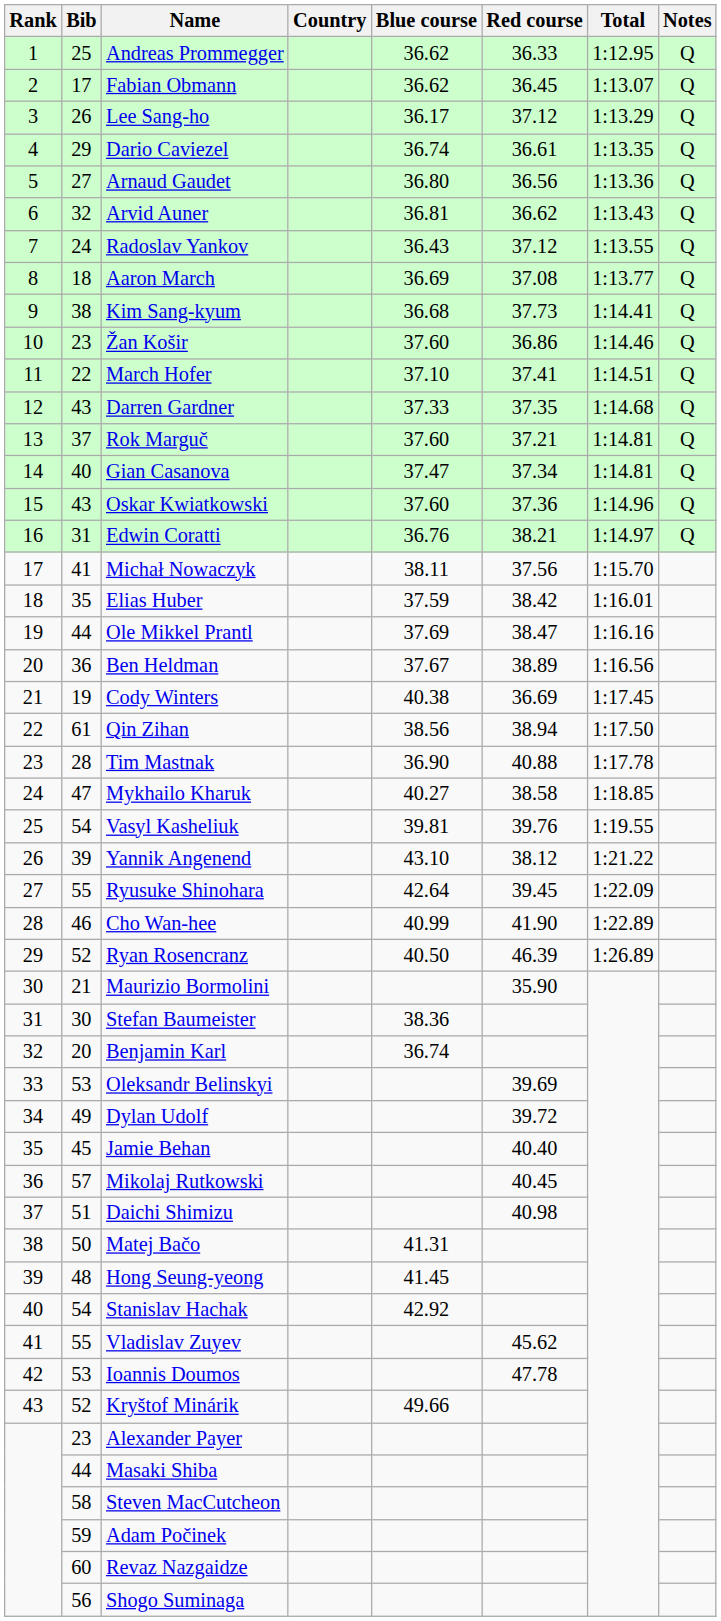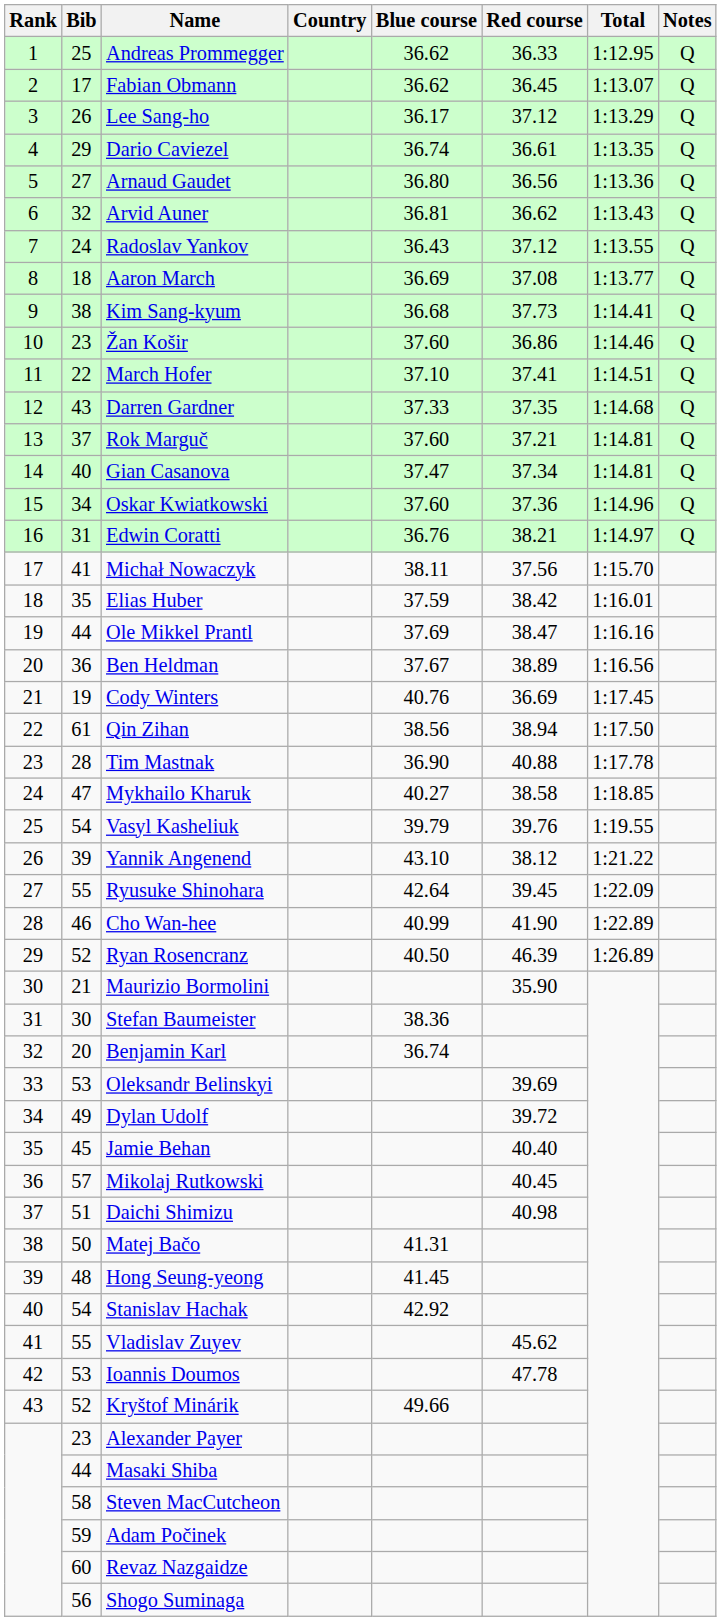Oskar Kwiatkowski | Bib: 43 -> 34
Cody Winters | Blue course: 40.38 -> 40.76
Vasyl Kasheliuk | Blue course: 39.81 -> 39.79
